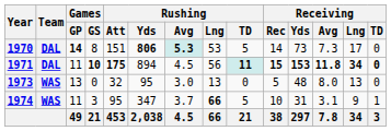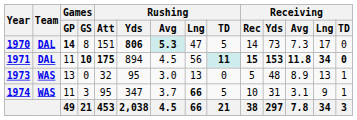1970 | Rushing / Lng: 53 -> 47
1973 | Receiving / Avg: 8.0 -> 8.9
1973 | Receiving / TD: 0 -> 1
